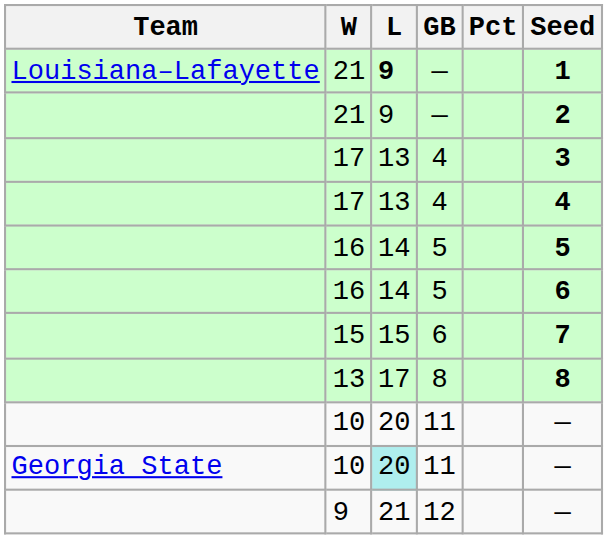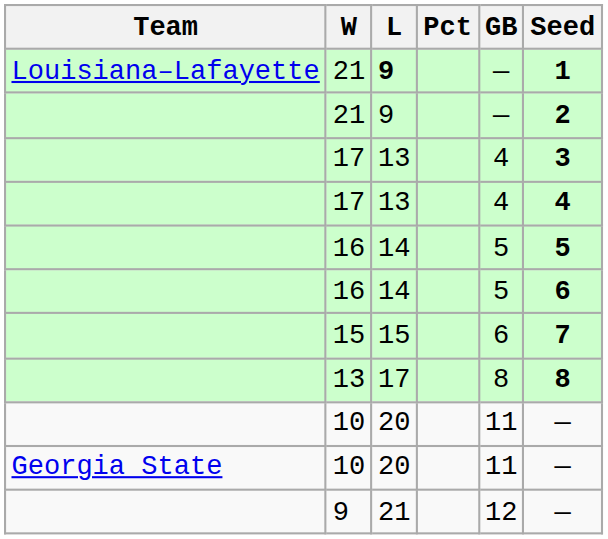columns swapped: Pct <-> GB
Georgia State / 10 | L: paleturquoise background -> no background
